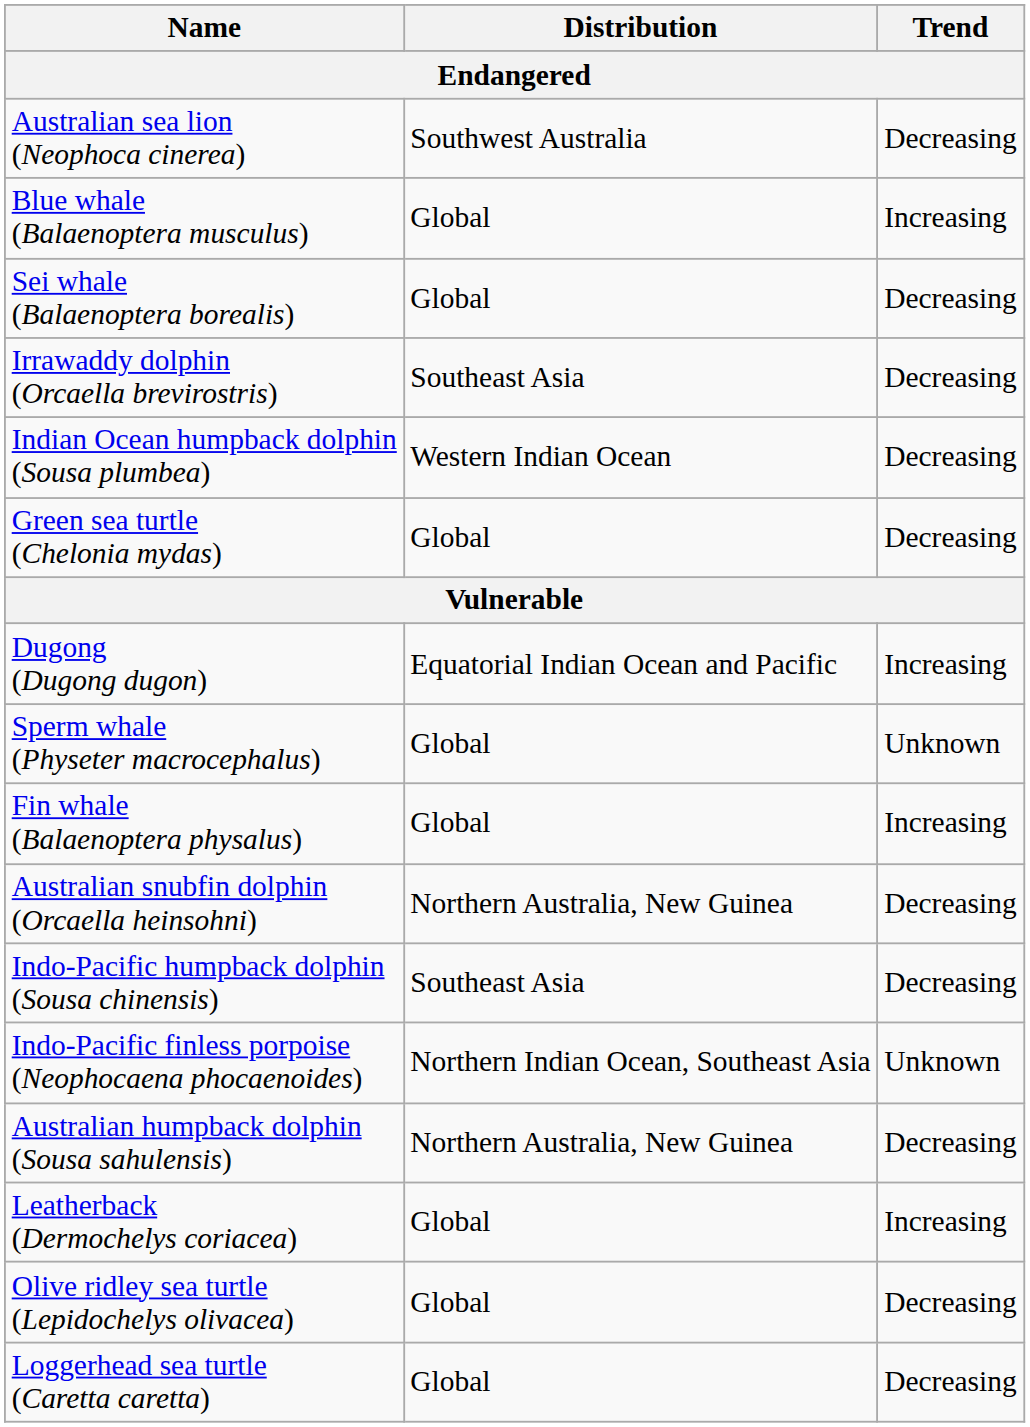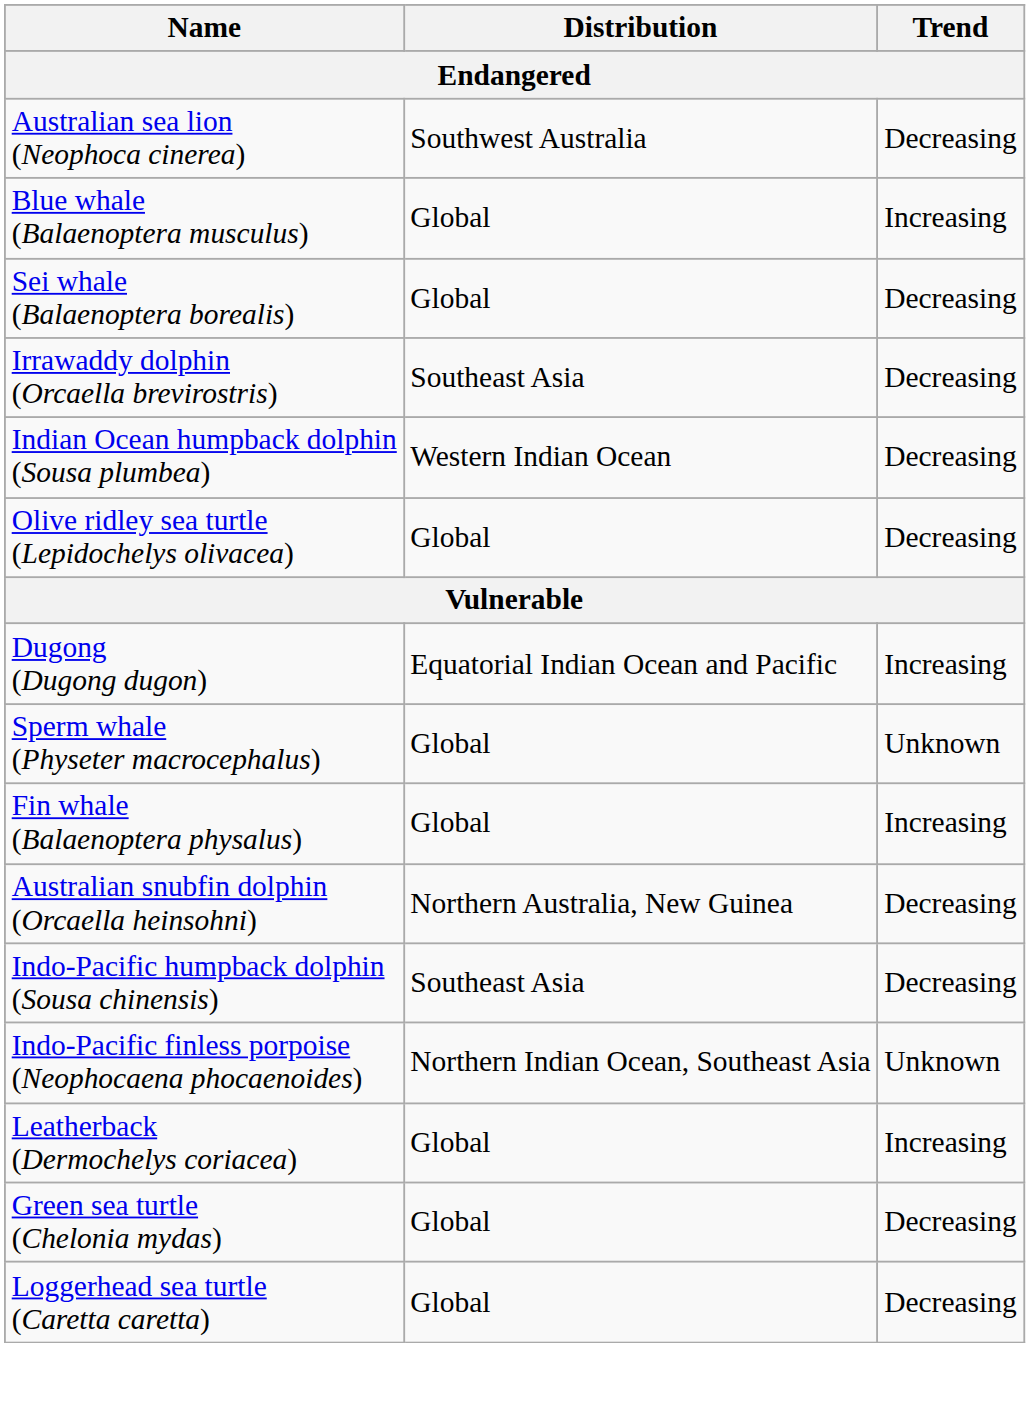rows swapped: Green sea turtle (Chelonia mydas) <-> Olive ridley sea turtle (Lepidochelys olivacea)
- row: Australian humpback dolphin (Sousa sahulensis) | Northern Australia, New Guinea | Decreasing
